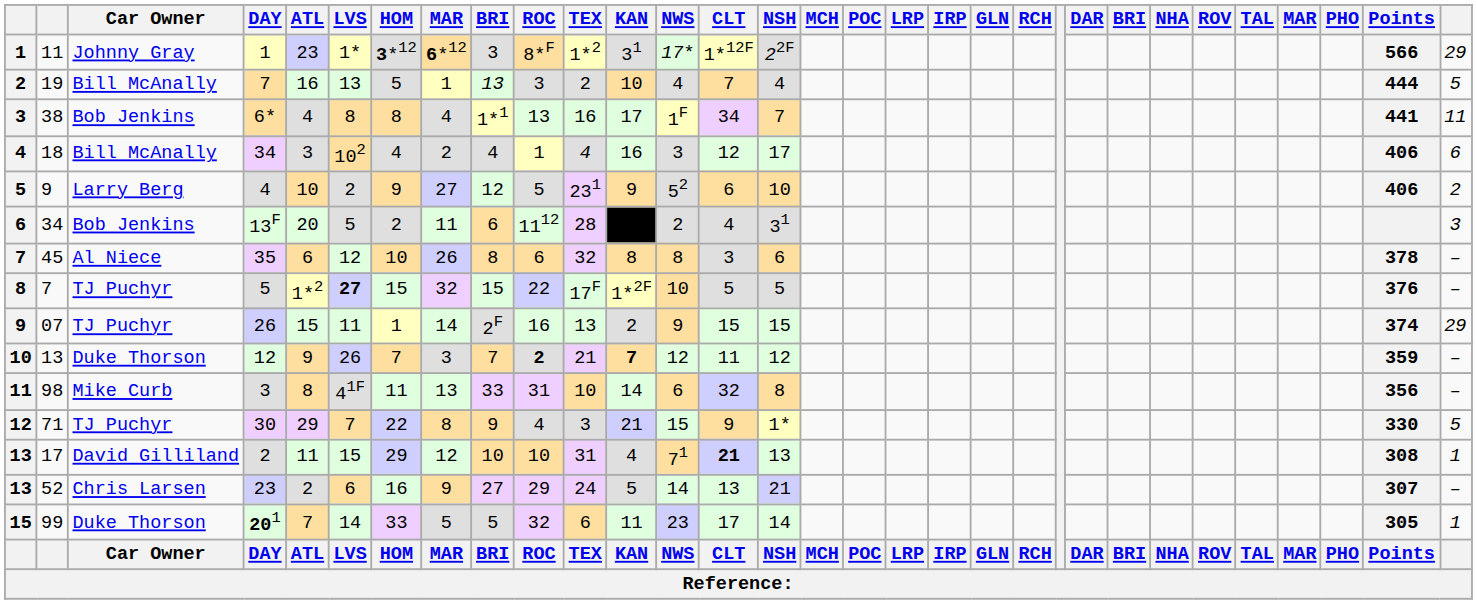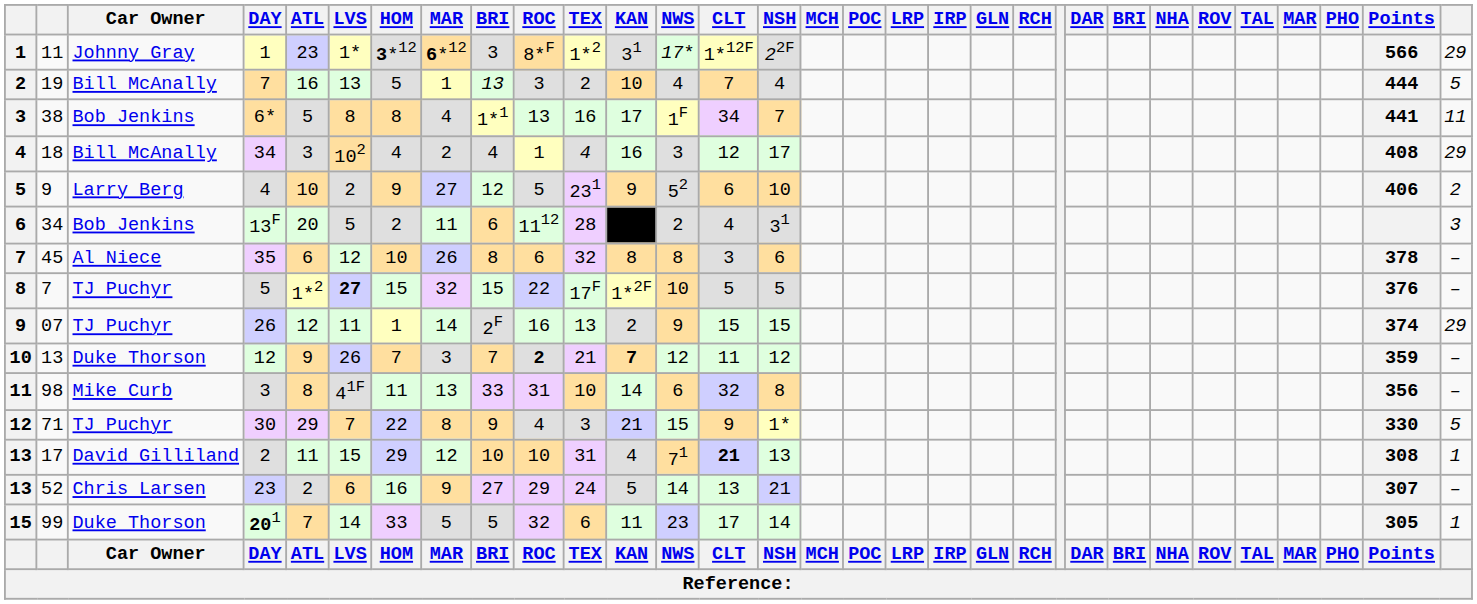38 | ATL: 4 -> 5
18 | Points: 406 -> 408
18 | column 31: 6 -> 29
07 | ATL: 15 -> 12
